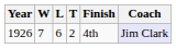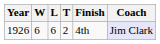1926 | W: 7 -> 6
